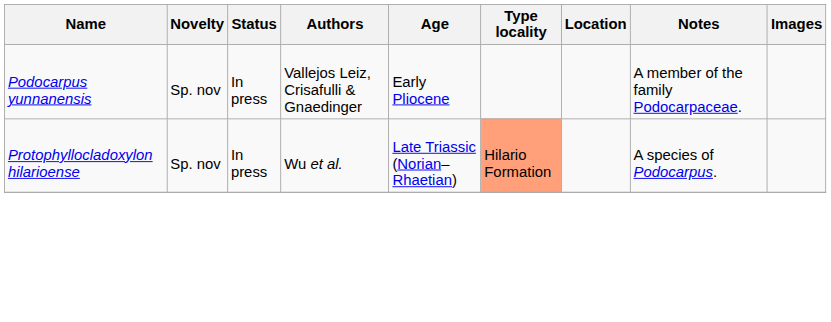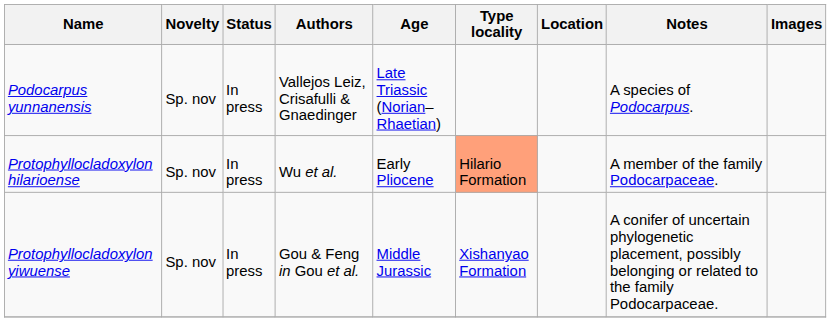Podocarpus yunnanensis | Age: Early Pliocene -> Late Triassic (Norian–Rhaetian)
Podocarpus yunnanensis | Notes: A member of the family Podocarpaceae. -> A species of Podocarpus.
Protophyllocladoxylon hilarioense | Age: Late Triassic (Norian–Rhaetian) -> Early Pliocene
Protophyllocladoxylon hilarioense | Notes: A species of Podocarpus. -> A member of the family Podocarpaceae.
+ row: Protophyllocladoxylon yiwuense | Sp. nov | In press | Gou & Feng in Gou et al. | Middle Jurassic | Xishanyao Formation | A conifer of uncertain phylogenetic placement, possibly belonging or related to the family Podocarpaceae.
